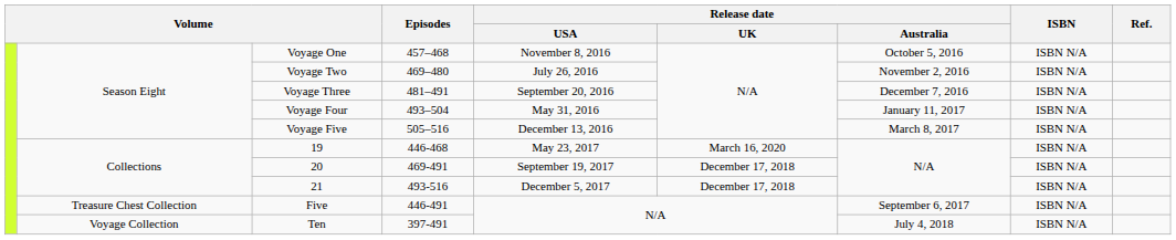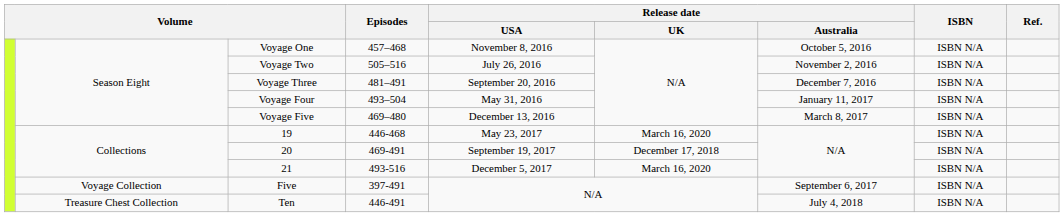Voyage Two | Episodes: 469–480 -> 505–516
Voyage Five | Episodes: 505–516 -> 469–480
21 | Release date / UK: December 17, 2018 -> March 16, 2020
Five | column 2: Treasure Chest Collection -> Voyage Collection
Five | Episodes: 446-491 -> 397-491
Ten | column 2: Voyage Collection -> Treasure Chest Collection
Ten | Episodes: 397-491 -> 446-491
